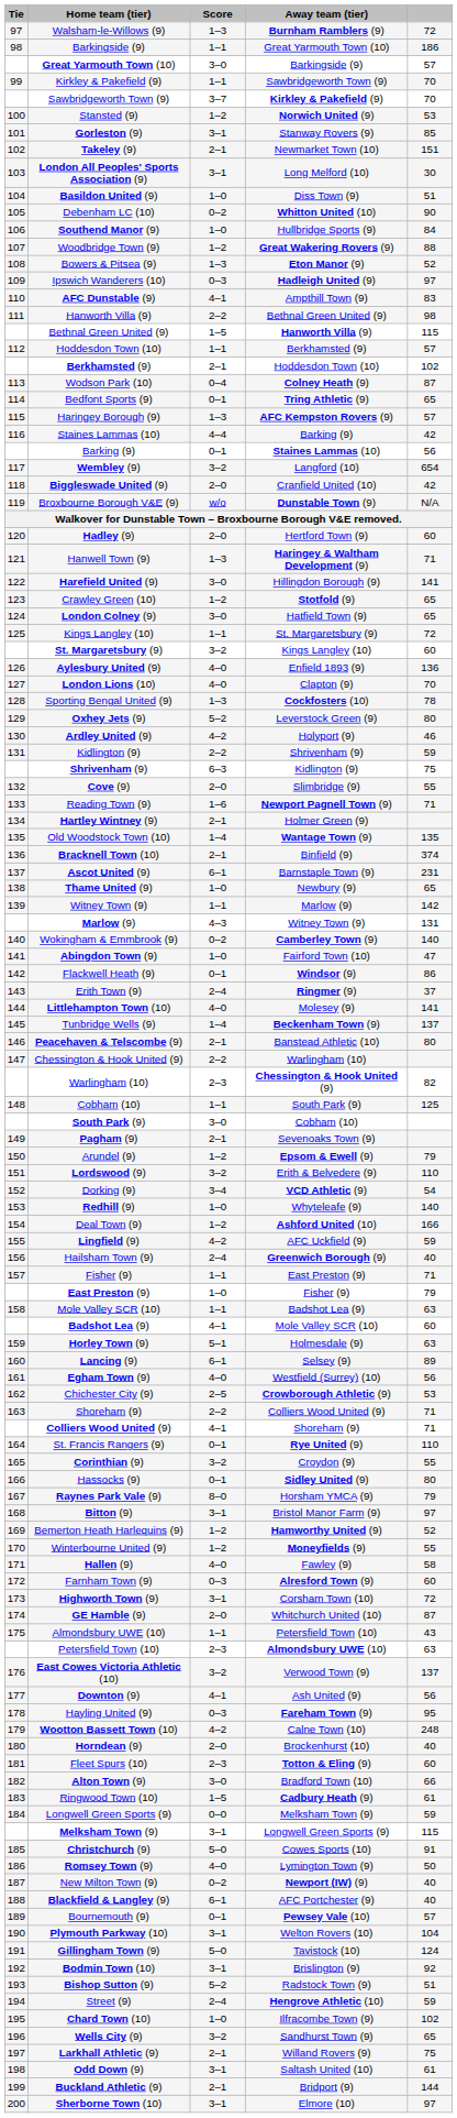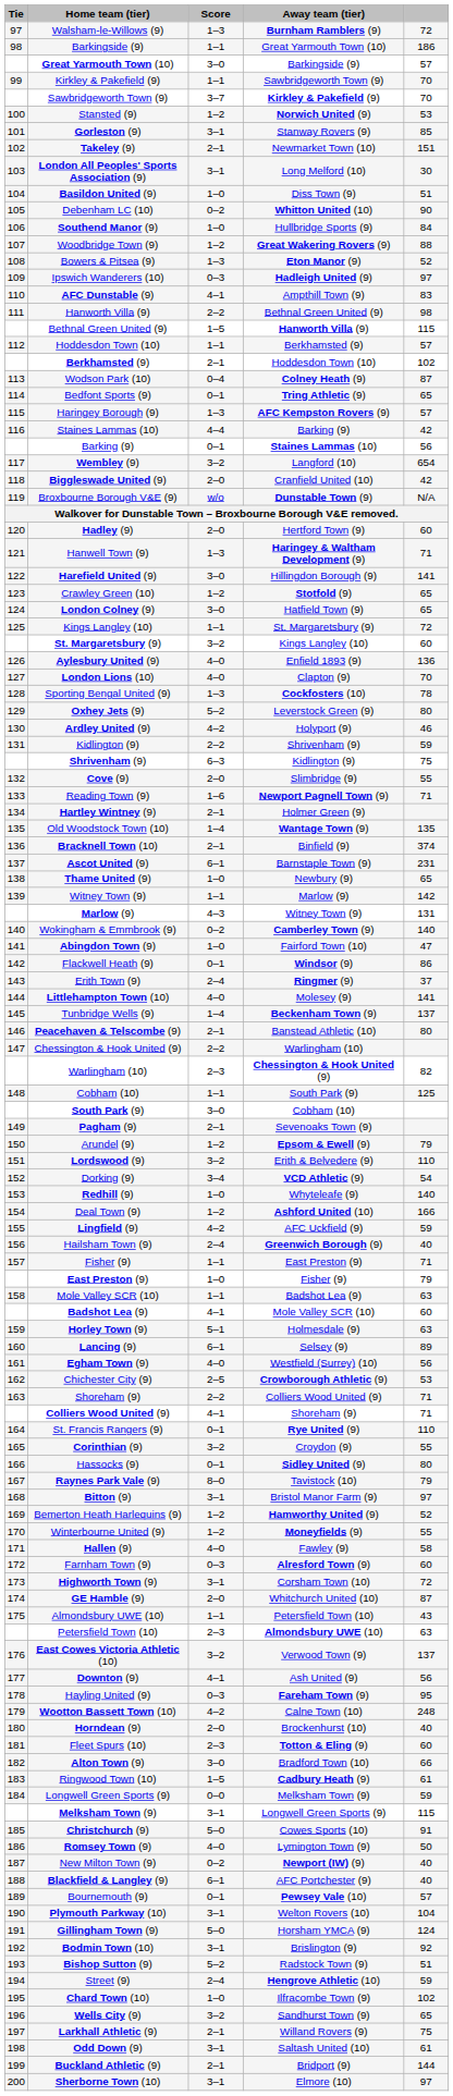Raynes Park Vale (9) | Away team (tier): Horsham YMCA (9) -> Tavistock (10)
Gillingham Town (9) | Away team (tier): Tavistock (10) -> Horsham YMCA (9)
